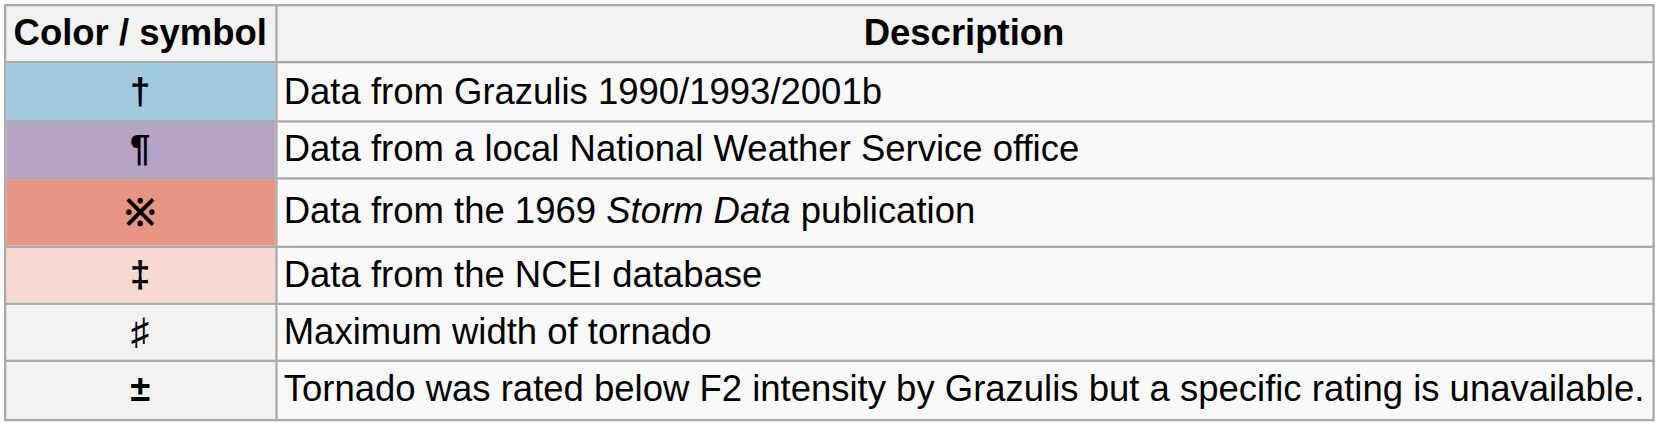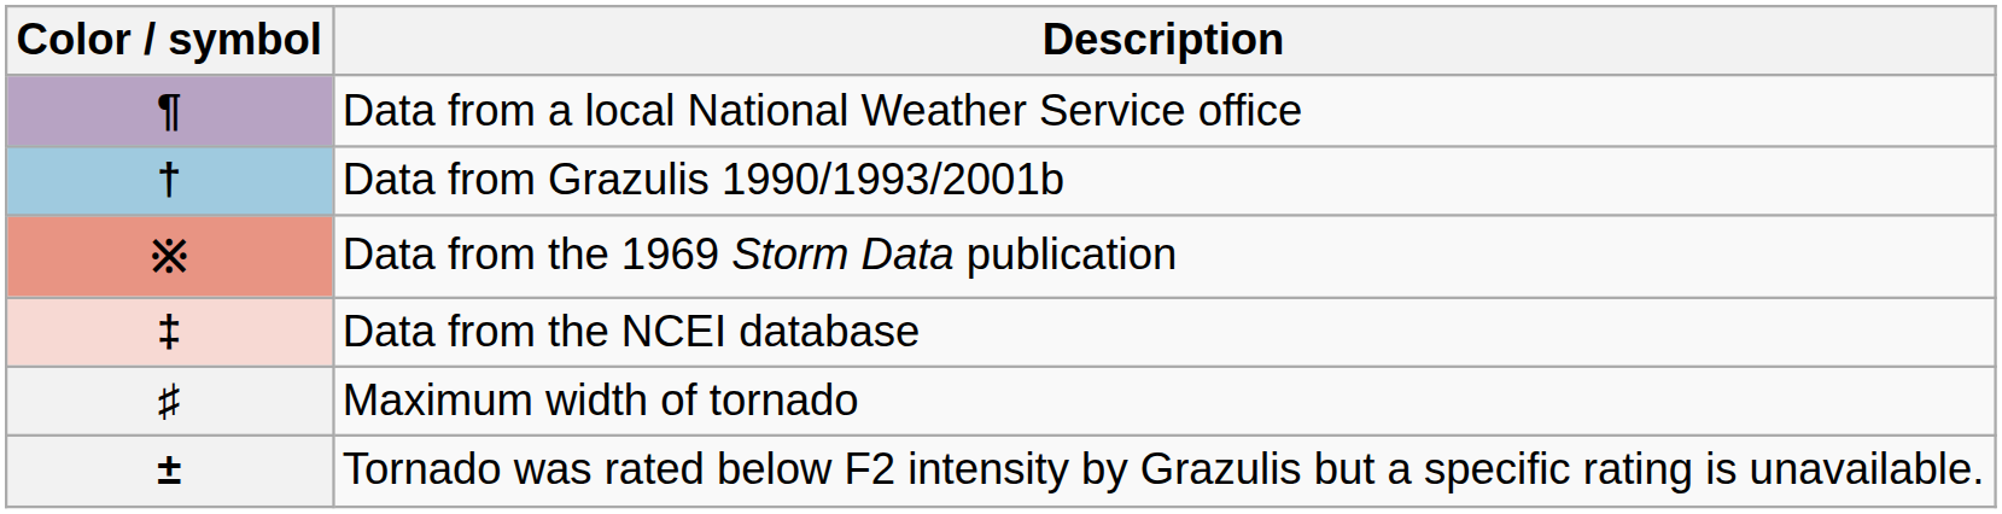rows swapped: † <-> ¶
